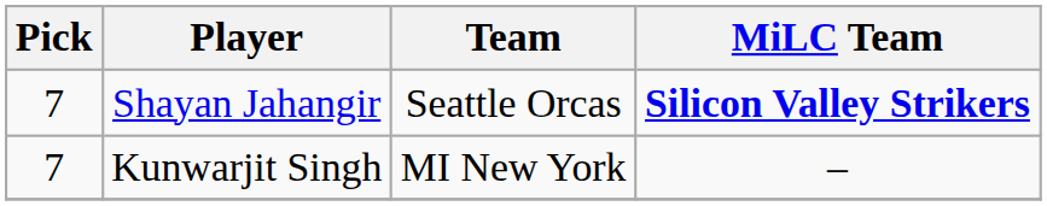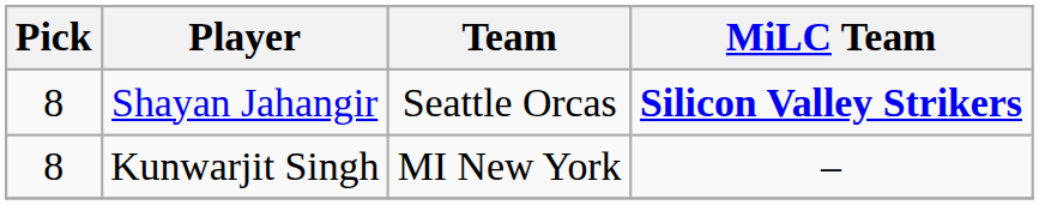Shayan Jahangir | Pick: 7 -> 8
Kunwarjit Singh | Pick: 7 -> 8
